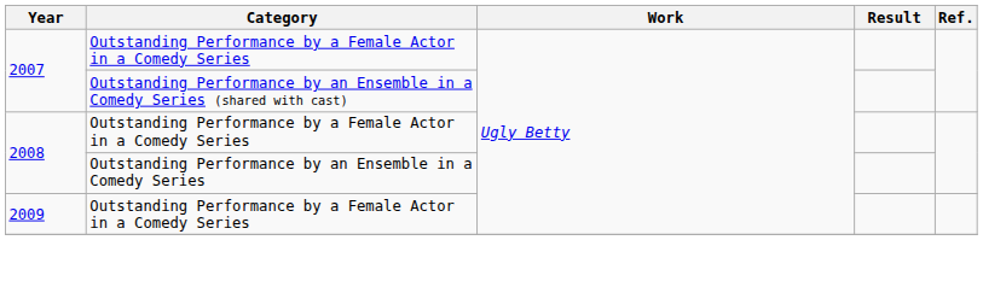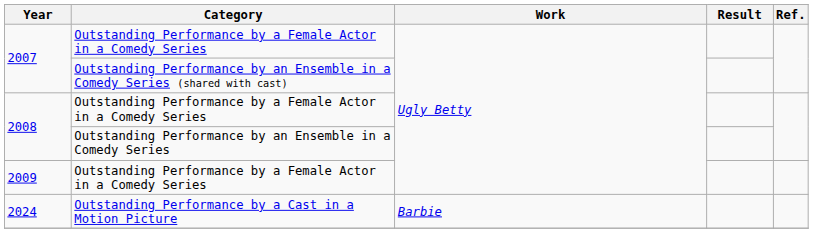+ row: 2024 | Outstanding Performance by a Cast in a Motion Picture | Barbie
